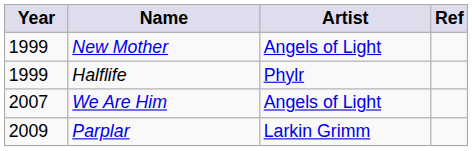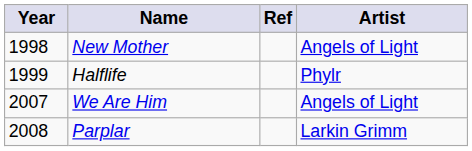columns swapped: Artist <-> Ref
New Mother | Year: 1999 -> 1998
Parplar | Year: 2009 -> 2008
